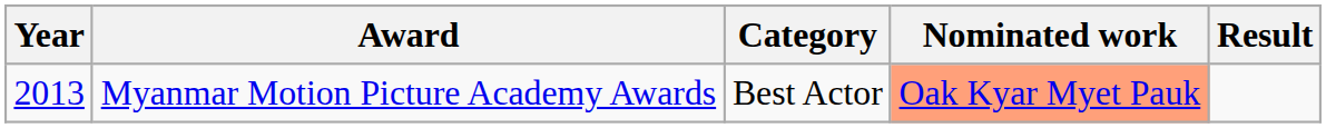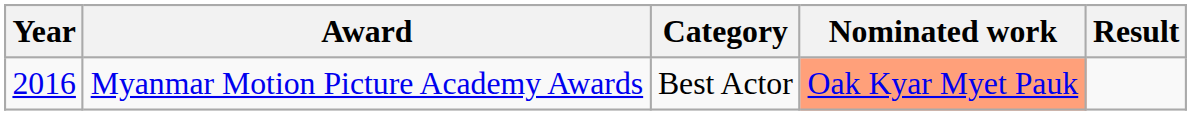Myanmar Motion Picture Academy Awards | Year: 2013 -> 2016
